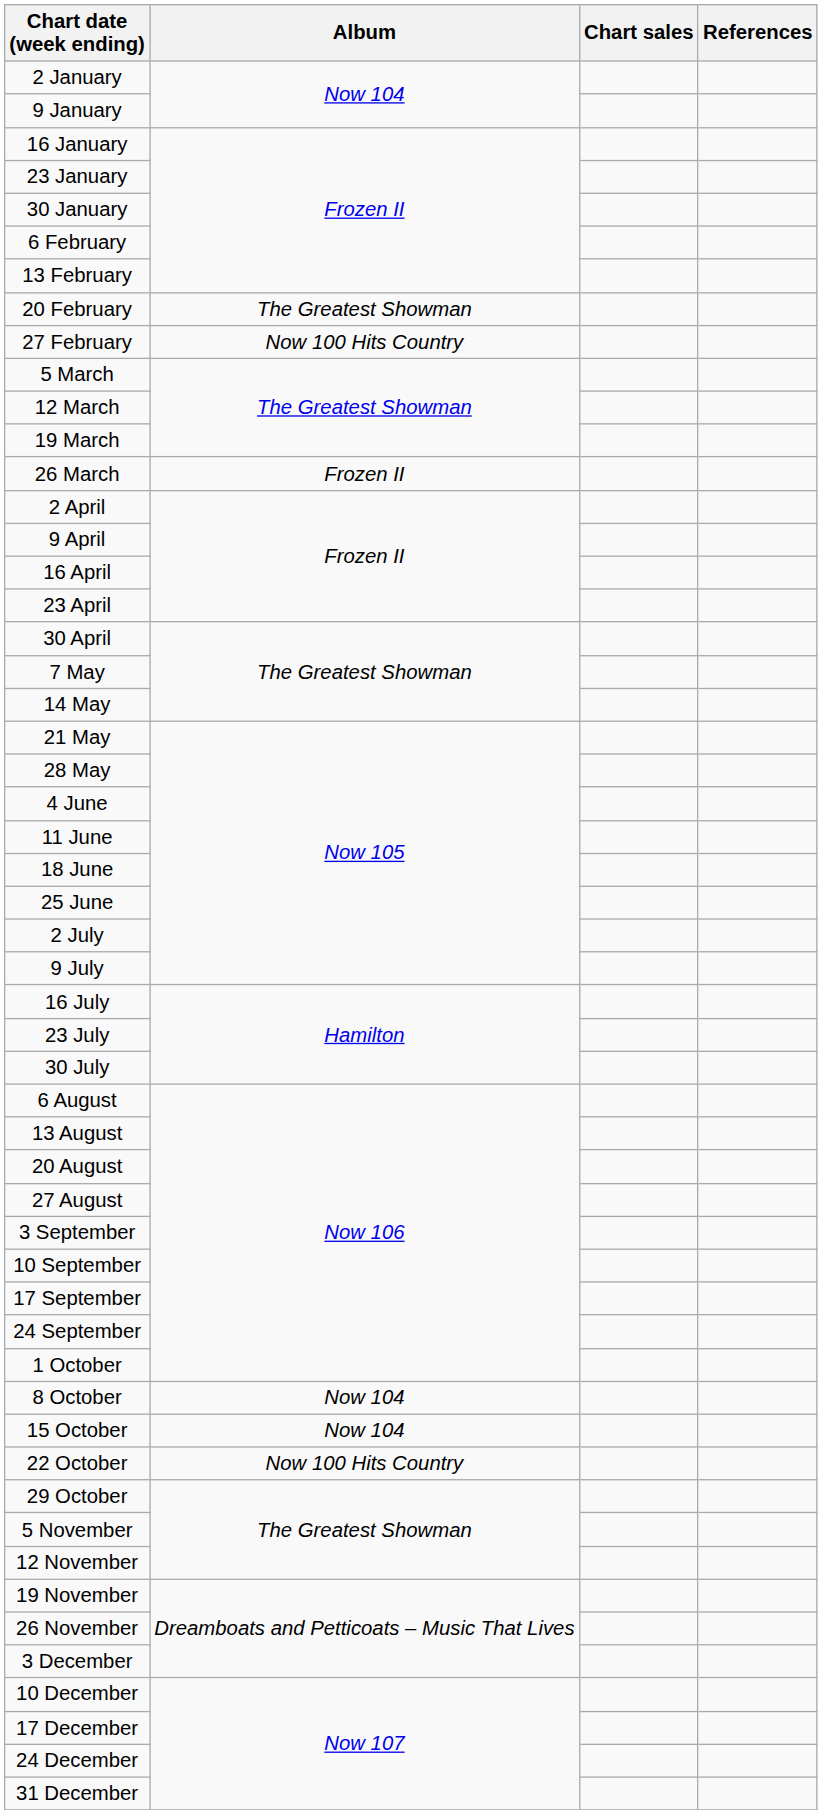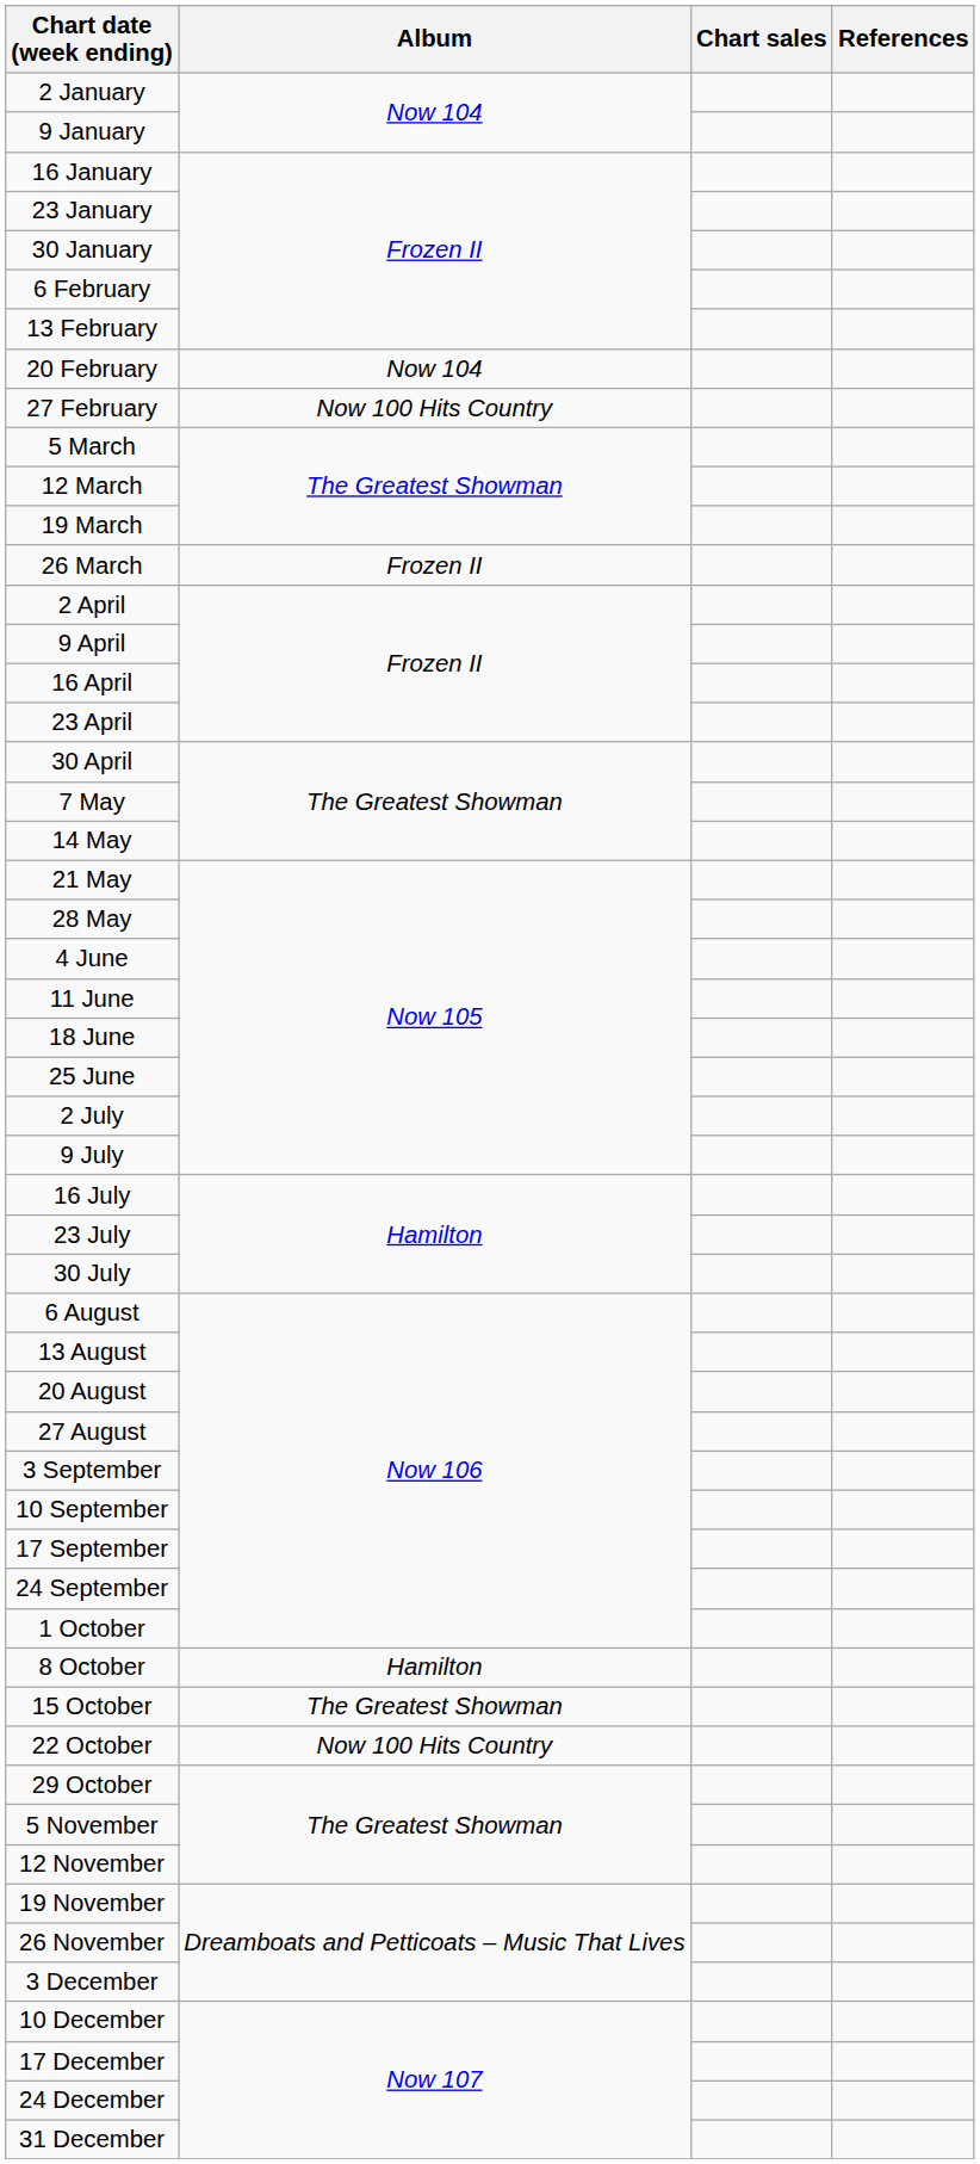20 February | Album: The Greatest Showman -> Now 104
8 October | Album: Now 104 -> Hamilton
15 October | Album: Now 104 -> The Greatest Showman
